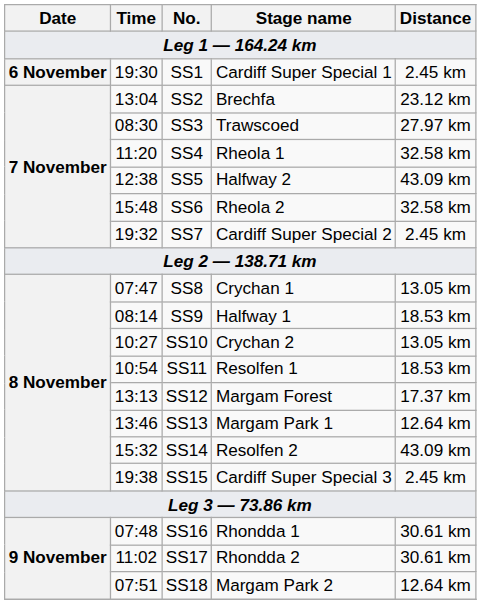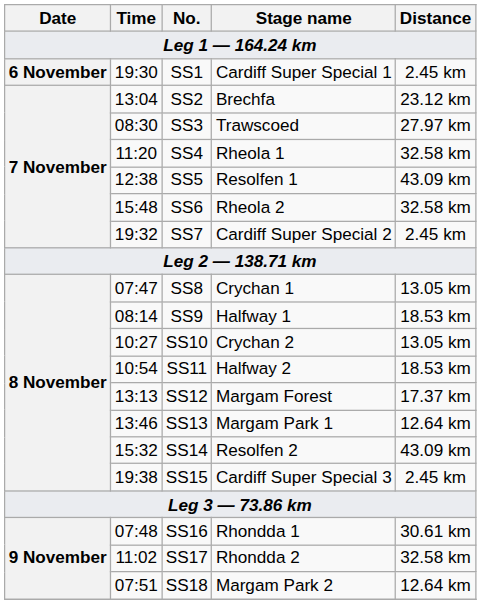SS5 | Stage name: Halfway 2 -> Resolfen 1
SS11 | Stage name: Resolfen 1 -> Halfway 2
SS17 | Distance: 30.61 km -> 32.58 km
